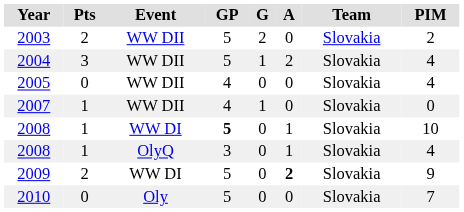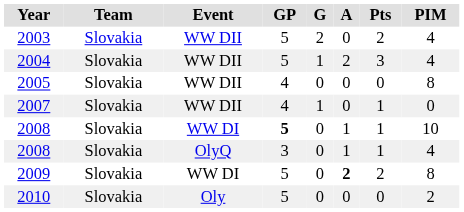columns swapped: Team <-> Pts
2003 | PIM: 2 -> 4
2005 | PIM: 4 -> 8
2009 | PIM: 9 -> 8
2010 | PIM: 7 -> 2
